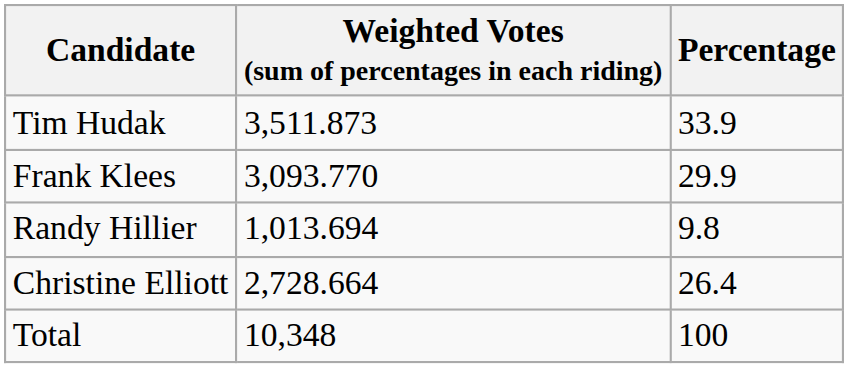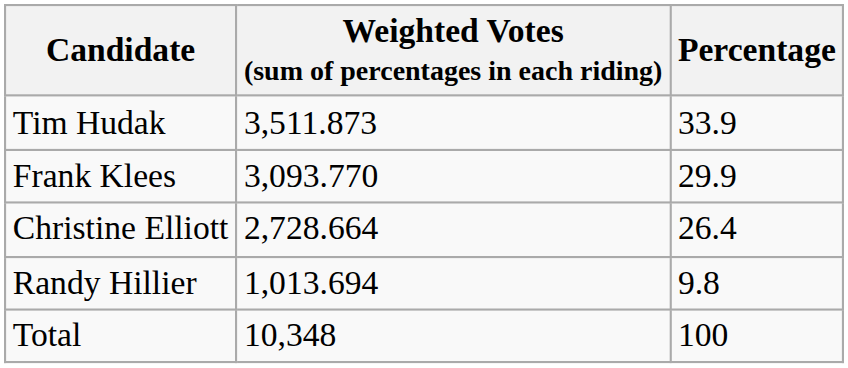rows swapped: Christine Elliott <-> Randy Hillier
